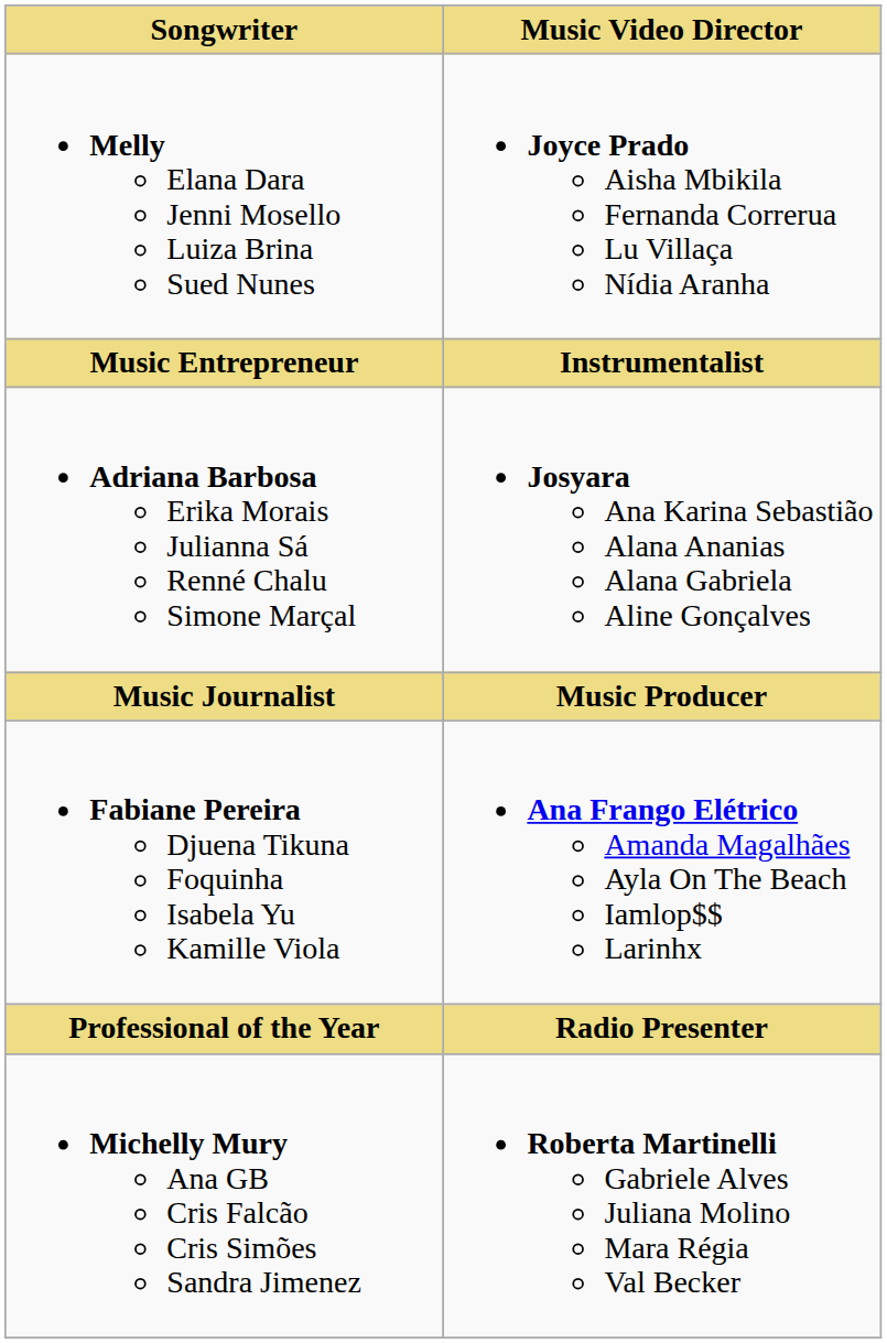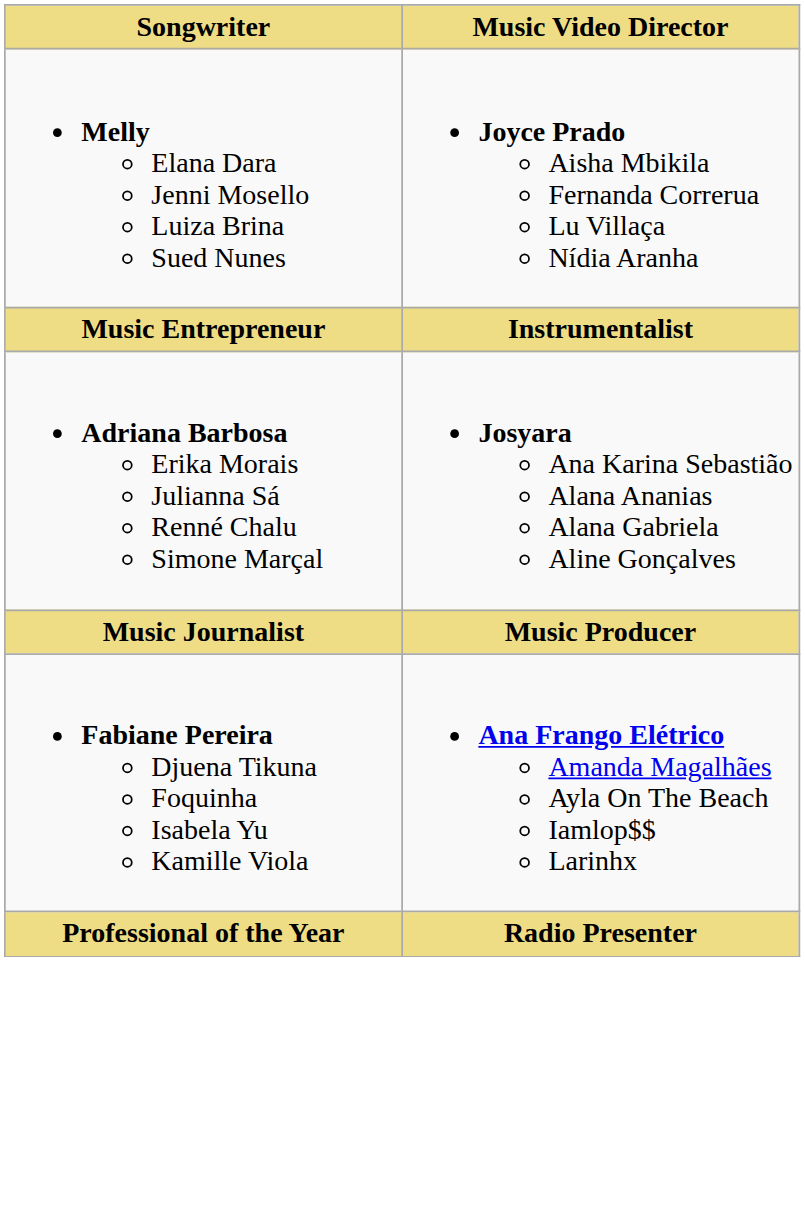- row: Michelly Mury Ana GB Cris Falcão Cris Simões Sandra Jimenez | Roberta Martinelli Gabriele Alves Juliana Molino Mara Régia Val Becker
